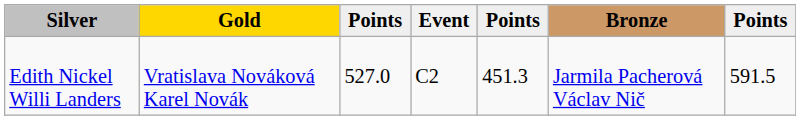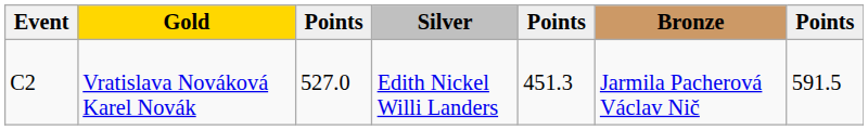columns swapped: Event <-> Silver
